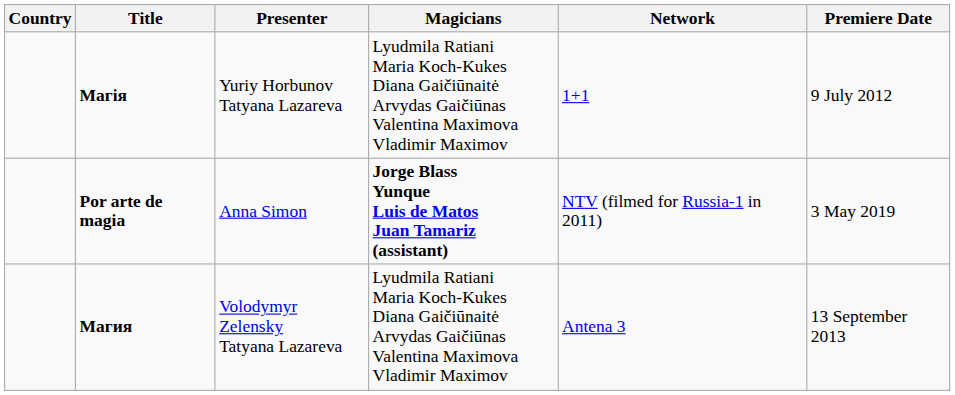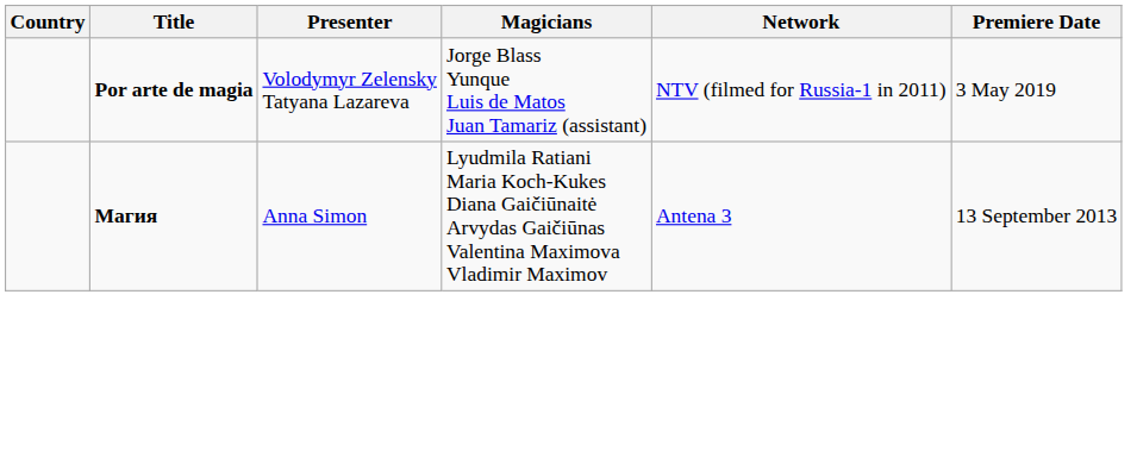- row: Магiя | Yuriy Horbunov Tatyana Lazareva | Lyudmila Ratiani Maria Koch-Kukes Diana Gaičiūnaitė Arvydas Gaičiūnas Valentina Maximova Vladimir Maximov | 1+1 | 9 July 2012
Por arte de magia | Presenter: Anna Simon -> Volodymyr Zelensky Tatyana Lazareva
Por arte de magia | Magicians: bold -> normal
Магия | Presenter: Volodymyr Zelensky Tatyana Lazareva -> Anna Simon
